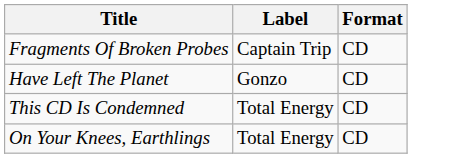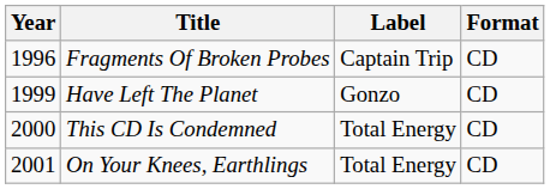+ column: Year | 1996 | 1999 | 2000 | 2001
